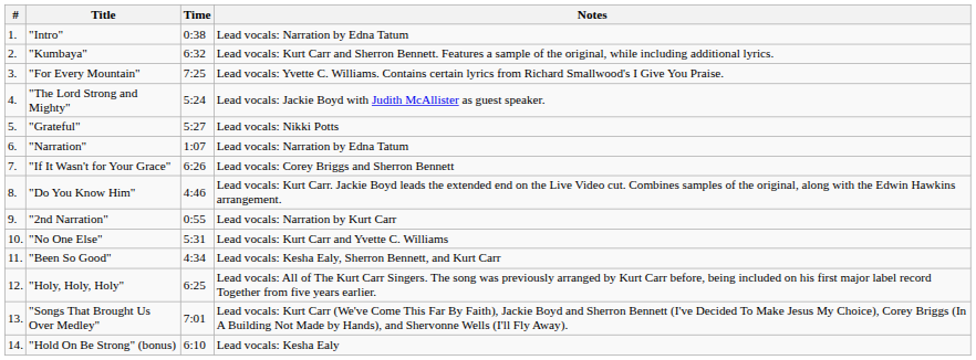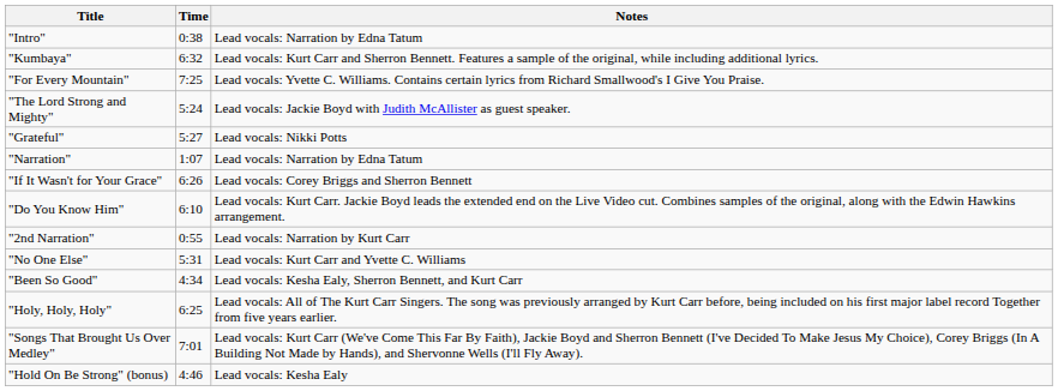- column: # | 1. | 2. | 3. | 4. | 5. | 6. | 7. | 8. | 9. | 10. | 11. | 12. | 13. | 14.
"Do You Know Him" | Time: 4:46 -> 6:10
"Hold On Be Strong" (bonus) | Time: 6:10 -> 4:46
